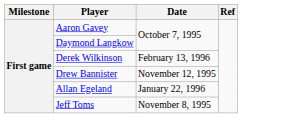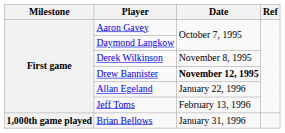Derek Wilkinson | Date: February 13, 1996 -> November 8, 1995
Drew Bannister | Date: normal -> bold
Jeff Toms | Date: November 8, 1995 -> February 13, 1996
+ row: 1,000th game played | Brian Bellows | January 31, 1996
